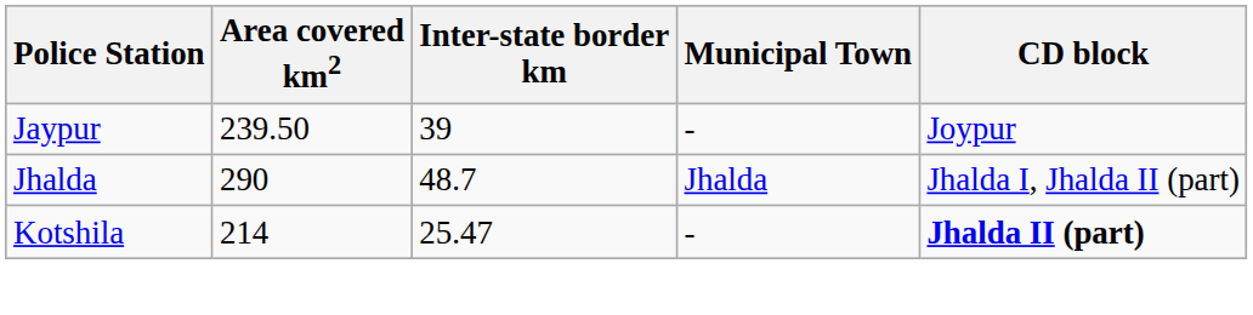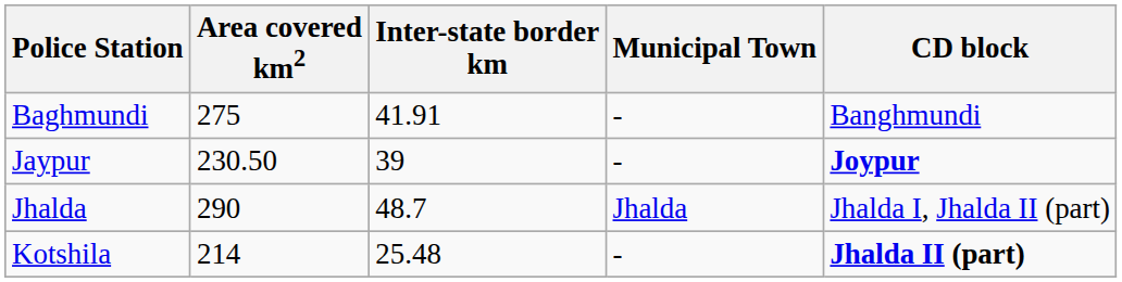+ row: Baghmundi | 275 | 41.91 | - | Banghmundi
Jaypur | Area covered km2: 239.50 -> 230.50
Jaypur | CD block: normal -> bold
Kotshila | Inter-state border km: 25.47 -> 25.48
